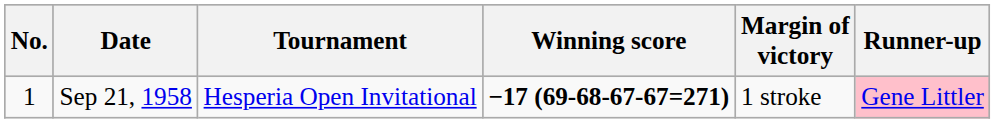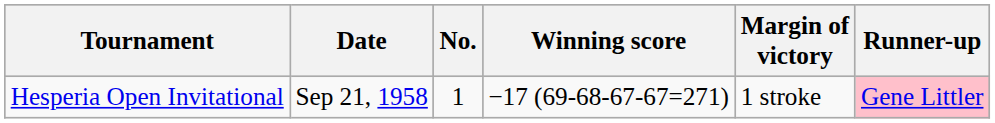columns swapped: No. <-> Tournament
Sep 21, 1958 | Winning score: bold -> normal
